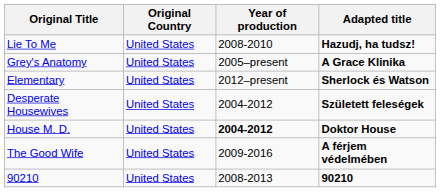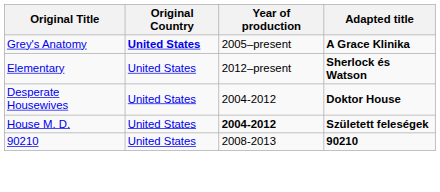- row: Lie To Me | United States | 2008-2010 | Hazudj, ha tudsz!
Grey's Anatomy | Original Country: normal -> bold
Desperate Housewives | Adapted title: Született feleségek -> Doktor House
House M. D. | Adapted title: Doktor House -> Született feleségek
- row: The Good Wife | United States | 2009-2016 | A férjem védelmében
